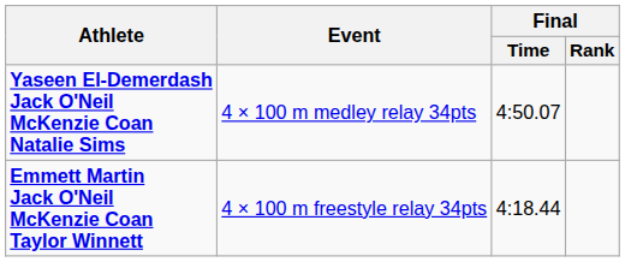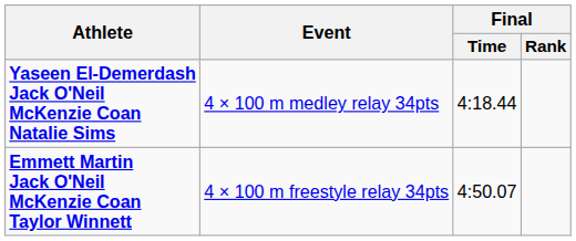Yaseen El-Demerdash Jack O'Neil McKenzie Coan Natalie Sims | Final / Time: 4:50.07 -> 4:18.44
Emmett Martin Jack O'Neil McKenzie Coan Taylor Winnett | Final / Time: 4:18.44 -> 4:50.07
